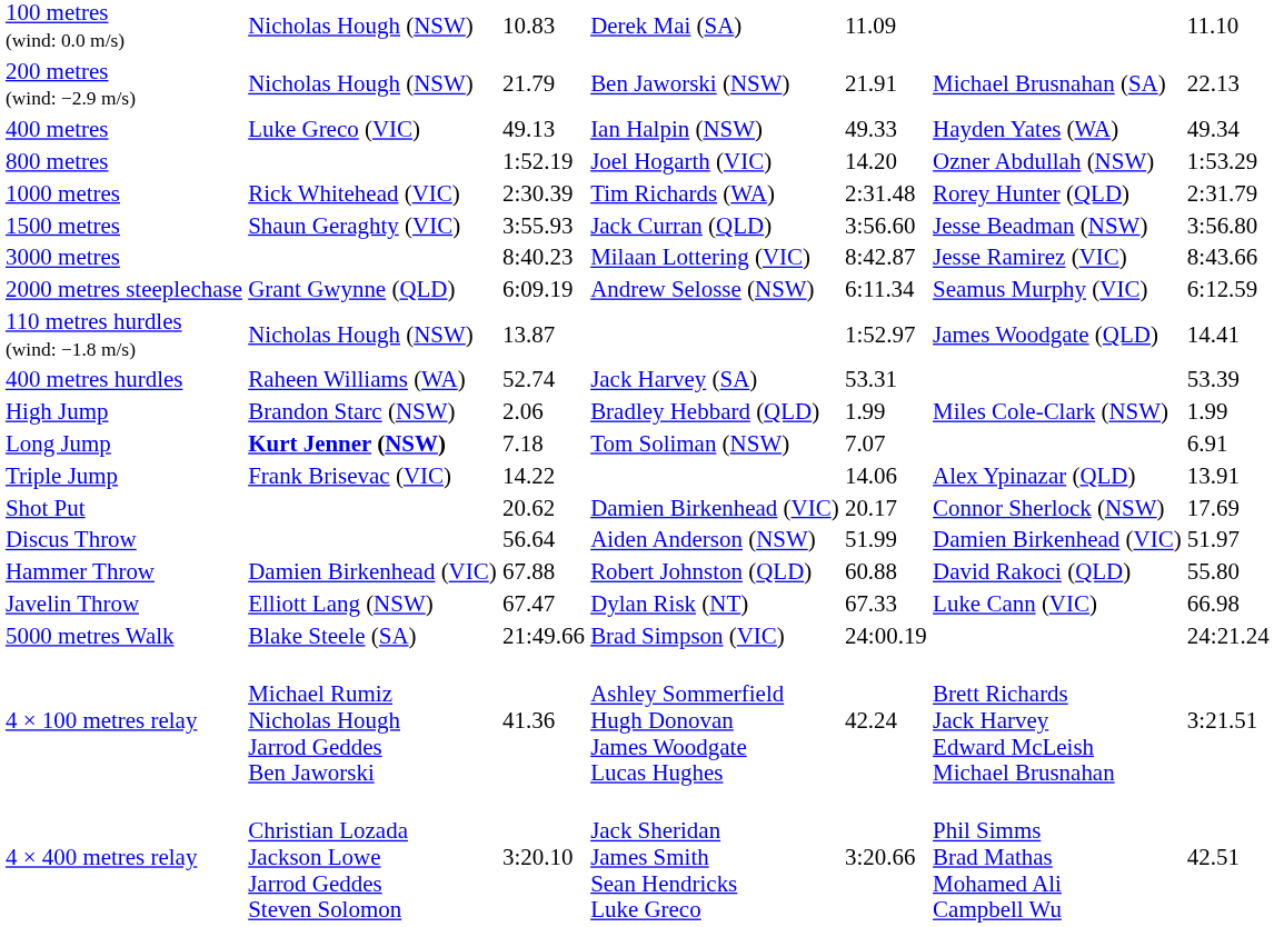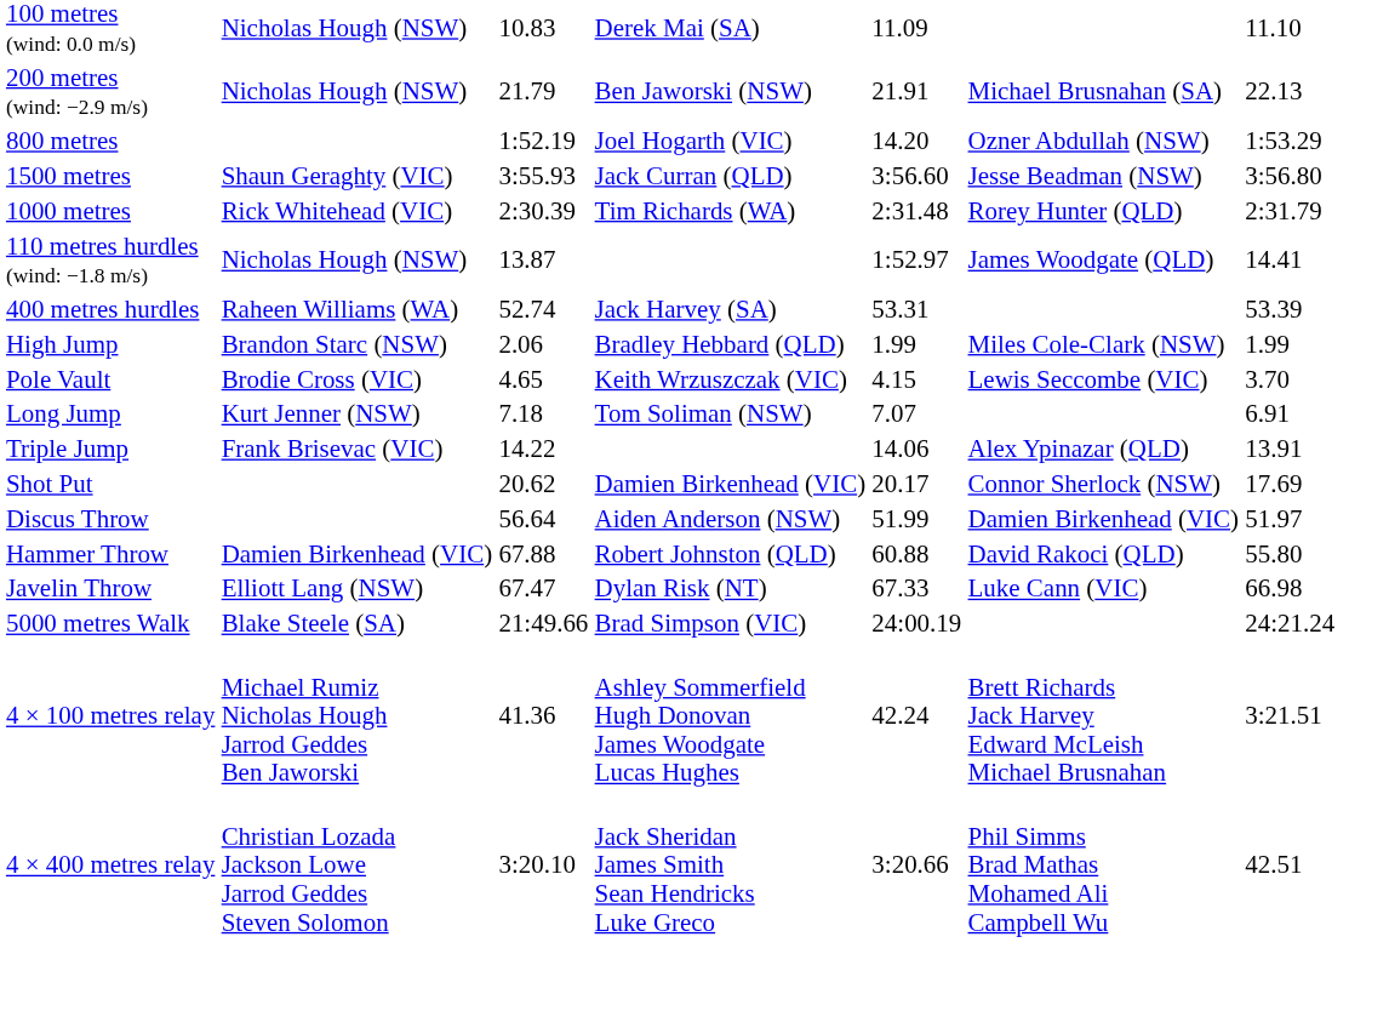- row: 400 metres | Luke Greco (VIC) | 49.13 | Ian Halpin (NSW) | 49.33 | Hayden Yates (WA) | 49.34
rows swapped: 1000 metres <-> 1500 metres
- row: 3000 metres | 8:40.23 | Milaan Lottering (VIC) | 8:42.87 | Jesse Ramirez (VIC) | 8:43.66
- row: 2000 metres steeplechase | Grant Gwynne (QLD) | 6:09.19 | Andrew Selosse (NSW) | 6:11.34 | Seamus Murphy (VIC) | 6:12.59
+ row: Pole Vault | Brodie Cross (VIC) | 4.65 | Keith Wrzuszczak (VIC) | 4.15 | Lewis Seccombe (VIC) | 3.70
Long Jump | column 2: bold -> normal
